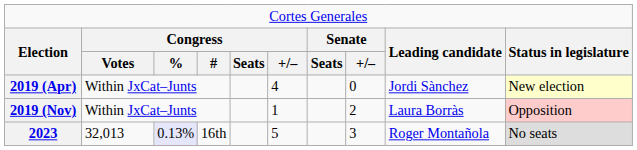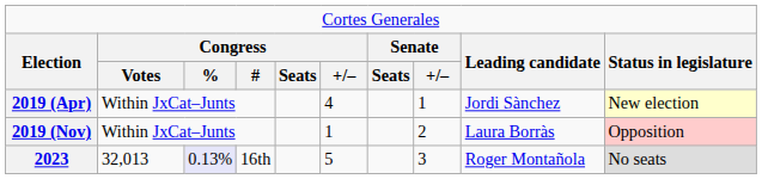2019 (Apr) | column 8: 0 -> 1
